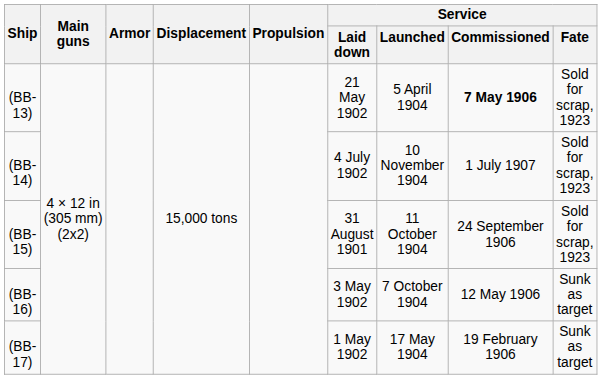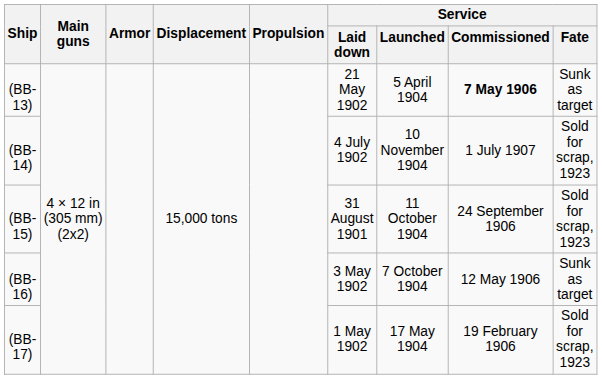(BB-13) | Service / Fate: Sold for scrap, 1923 -> Sunk as target
(BB-17) | Service / Fate: Sunk as target -> Sold for scrap, 1923
